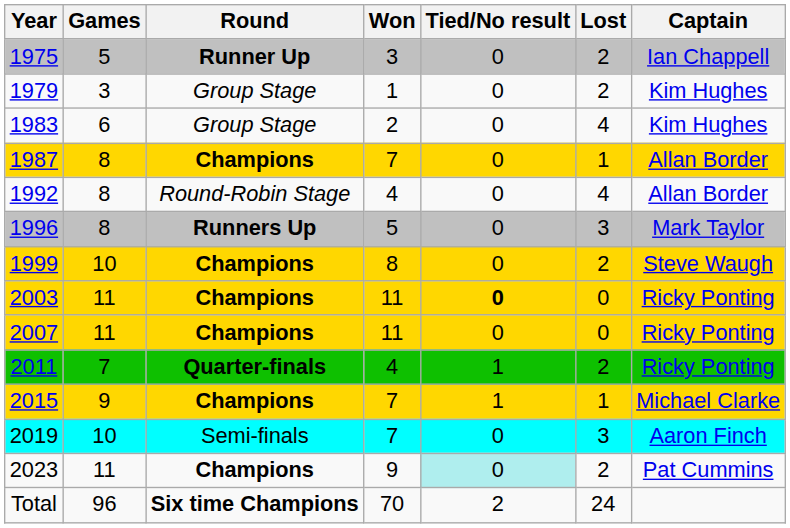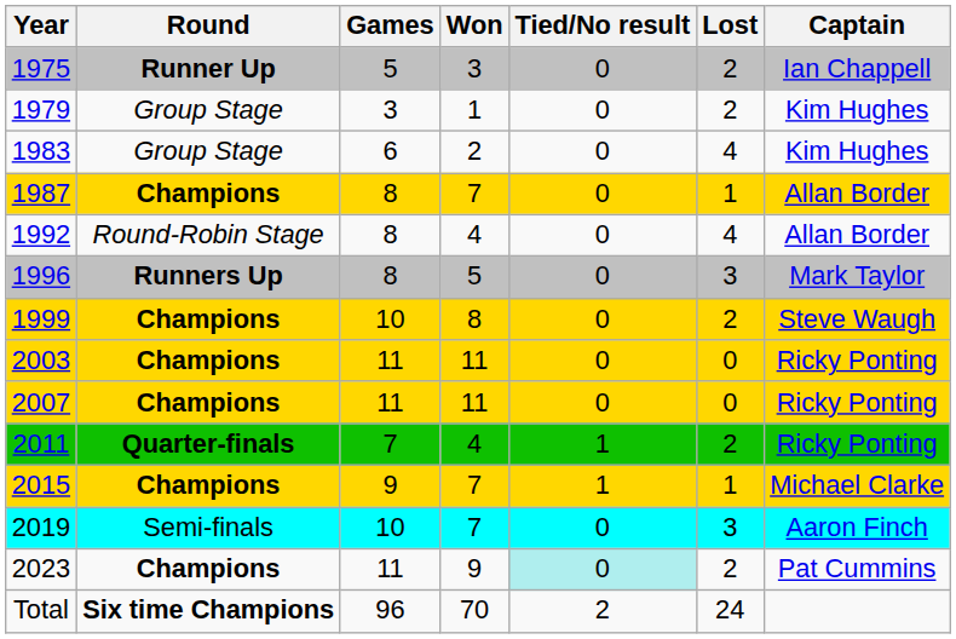columns swapped: Round <-> Games
2003 | Tied/No result: bold -> normal
